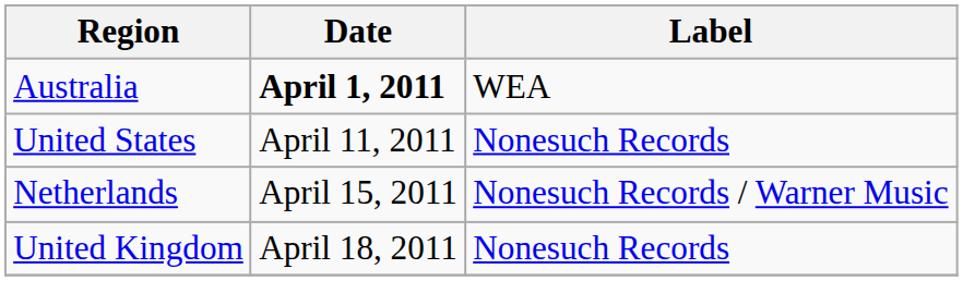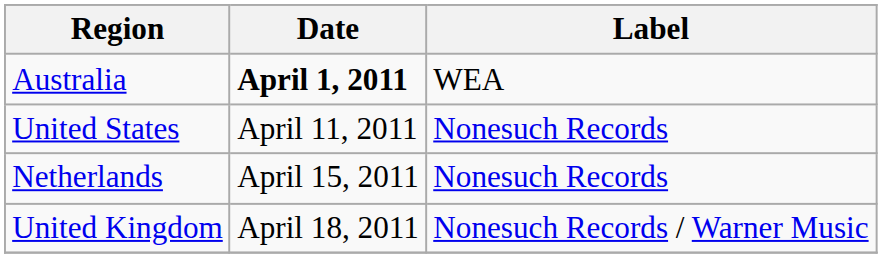Netherlands | Label: Nonesuch Records / Warner Music -> Nonesuch Records
United Kingdom | Label: Nonesuch Records -> Nonesuch Records / Warner Music
